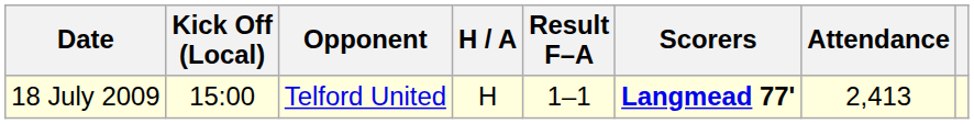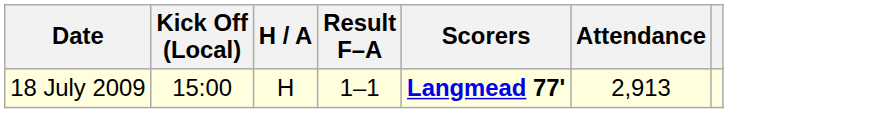- column: Opponent | Telford United
18 July 2009 | Attendance: 2,413 -> 2,913
